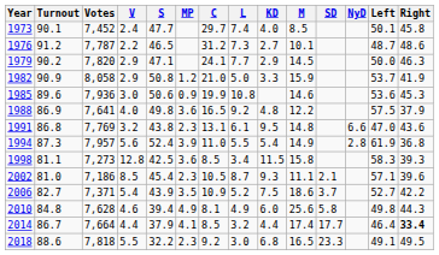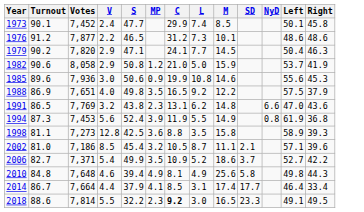- column: KD | 4.0 | 2.7 | 2.9 | 3.3 | 4.8 | 9.5 | 5.4 | 11.5 | 9.3 | 7.5 | 6.0 | 4.4 | 6.8
1973 | C: 29.7 -> 29.9
1976 | Votes: 7,787 -> 7,877
1976 | Left: 48.7 -> 48.6
1979 | Left: 50.0 -> 50.4
1982 | Turnout: 90.9 -> 90.6
1985 | Left: 53.6 -> 55.6
1988 | Votes: 7,641 -> 7,651
1988 | MP: 3.6 -> 3.5
1991 | Turnout: 86.8 -> 86.5
1991 | L: 6.1 -> 6.2
1994 | Votes: 7,957 -> 7,453
1994 | C: 11.0 -> 11.9
1994 | NyD: 2.8 -> 0.8
1998 | C: 8.5 -> 8.8
1998 | L: 3.4 -> 3.5
1998 | Left: 58.3 -> 58.9
2002 | MP: 2.3 -> 3.2
2006 | S: 43.9 -> 49.9
2010 | Votes: 7,628 -> 7,648
2014 | L: 3.2 -> 3.1
2014 | Right: bold -> normal
2018 | Votes: 7,818 -> 7,814
2018 | C: normal -> bold
